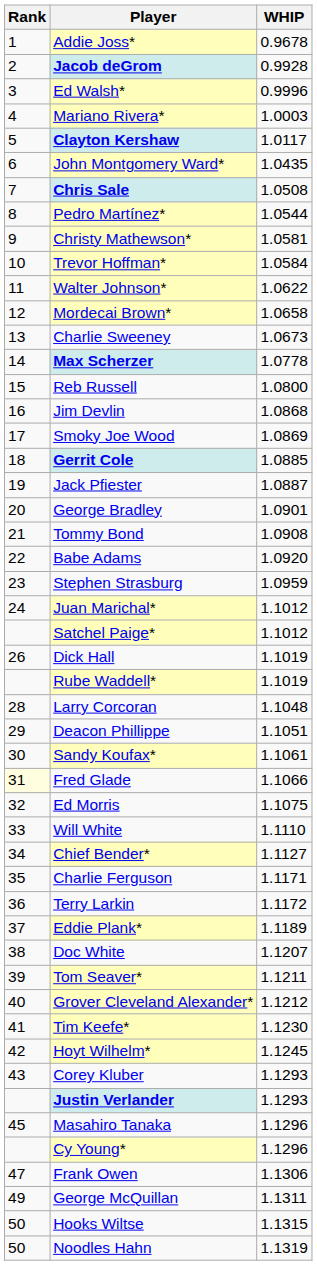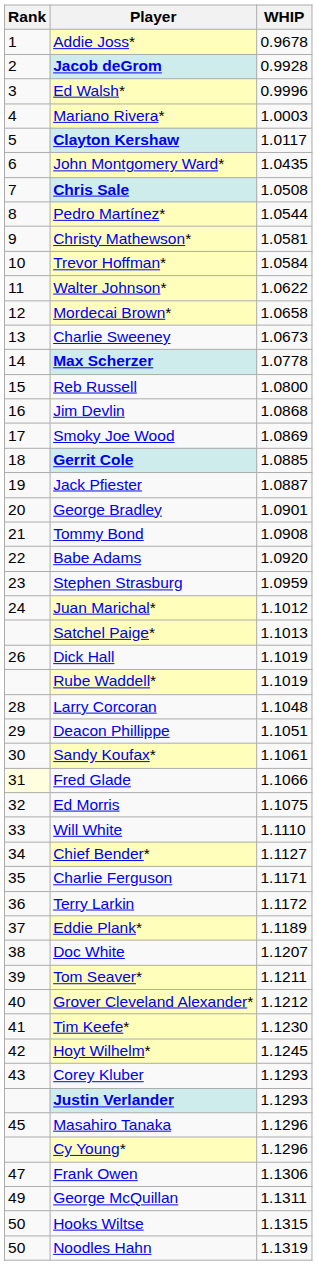Satchel Paige* | WHIP: 1.1012 -> 1.1013
